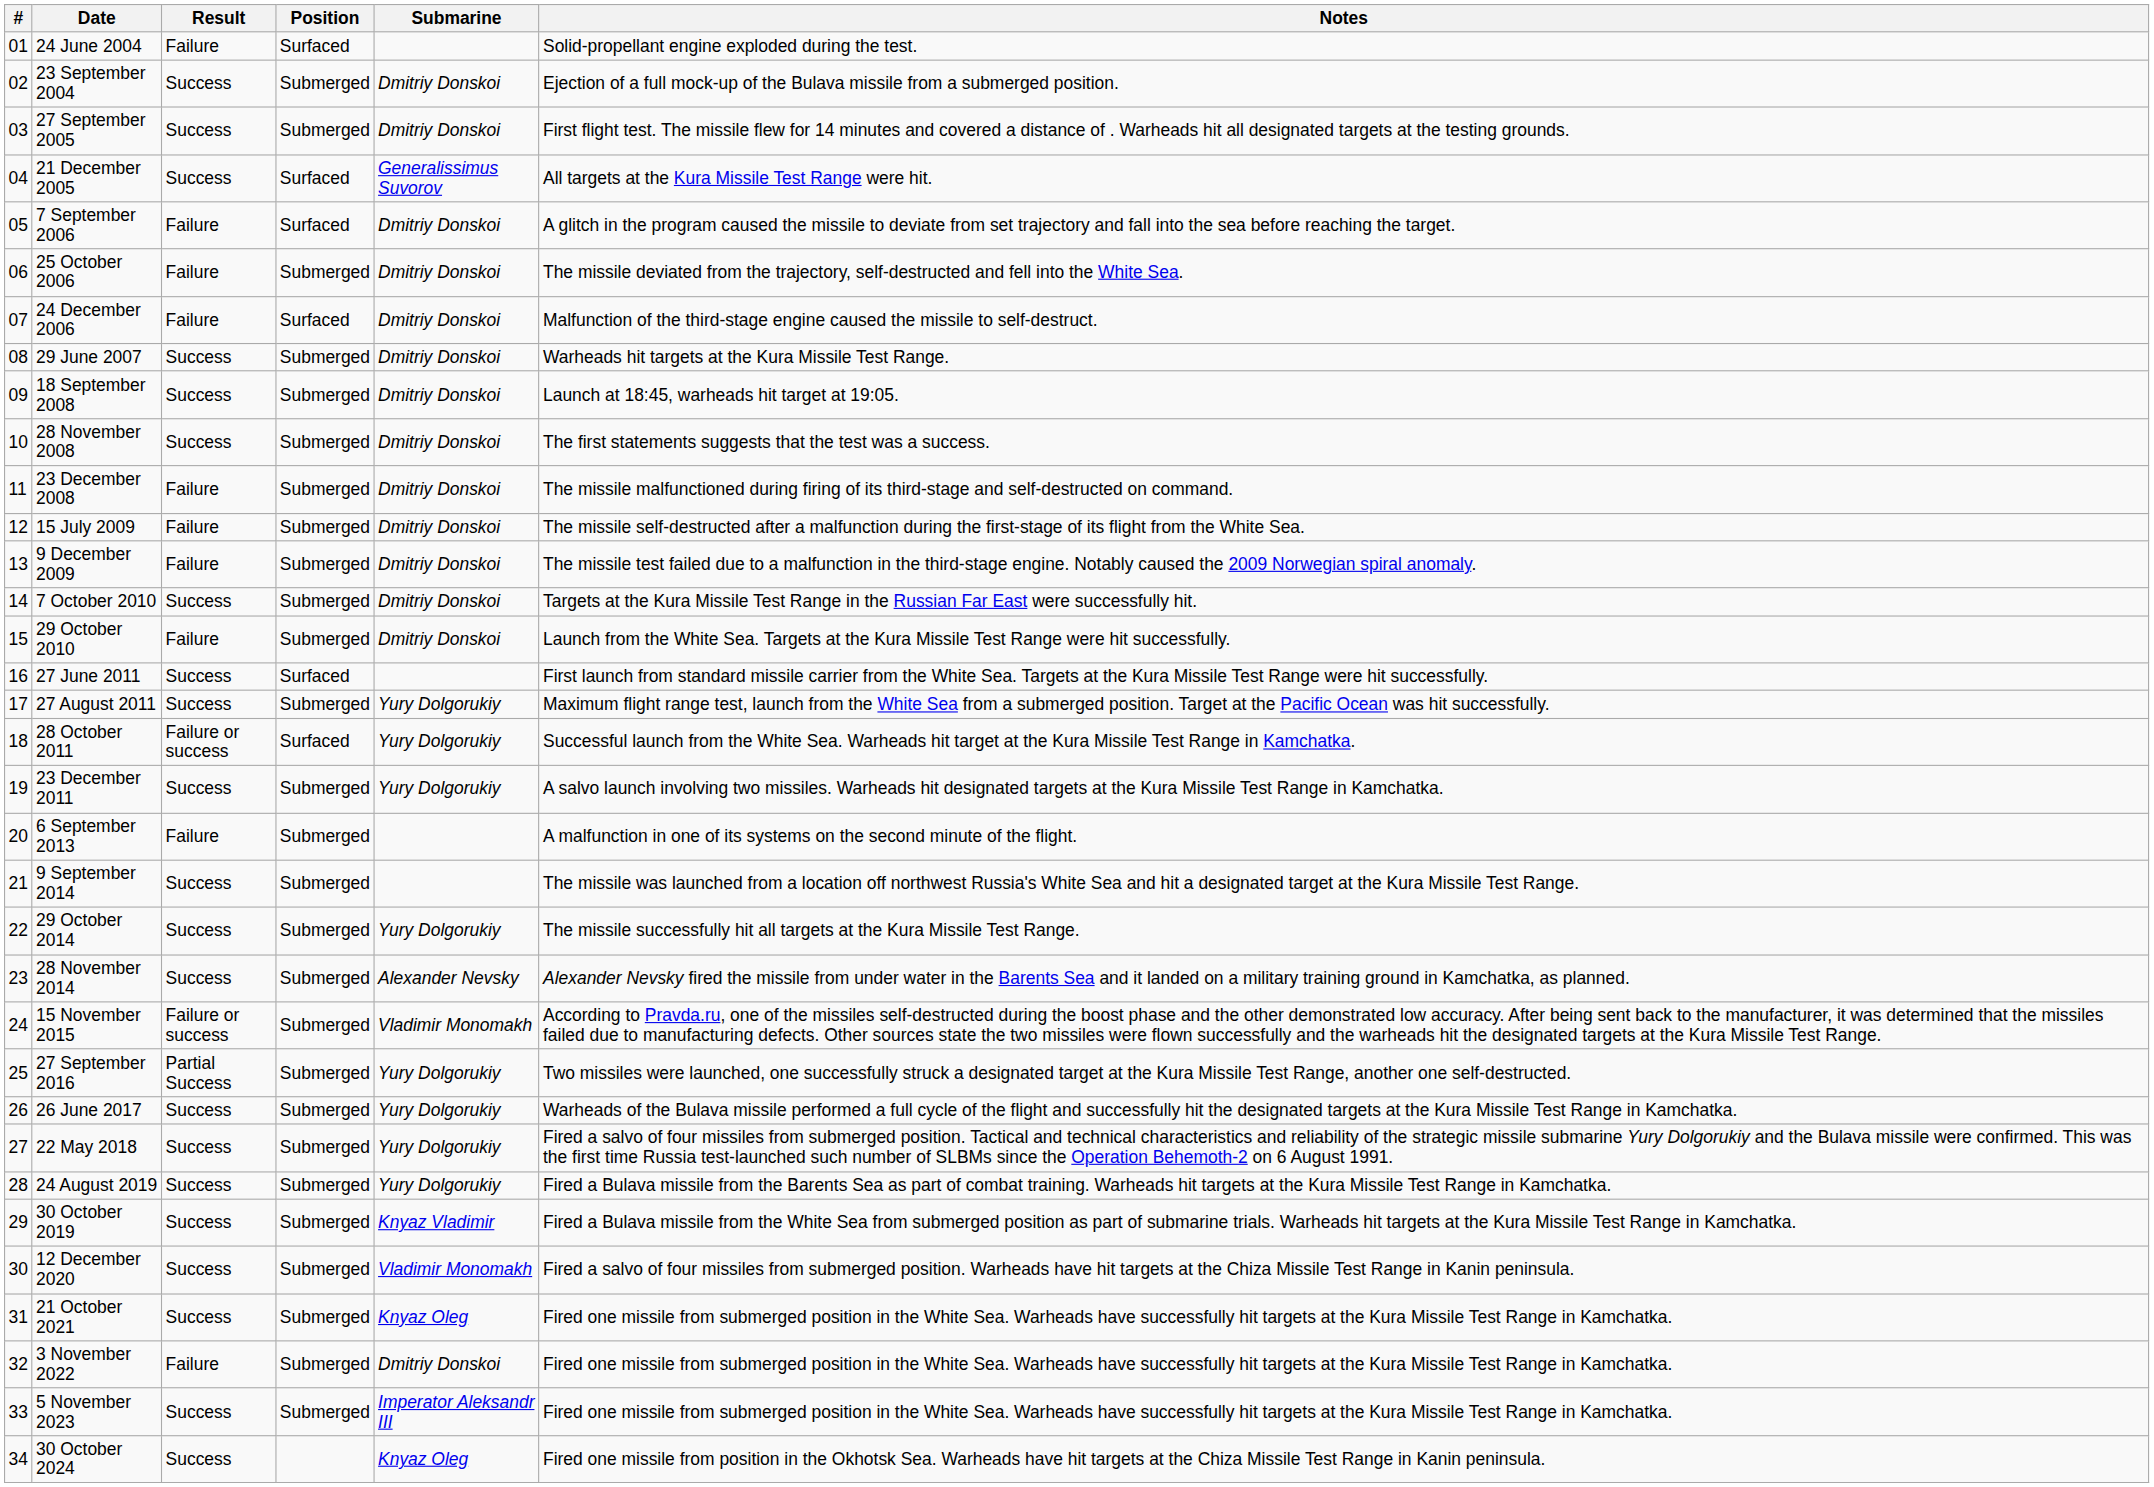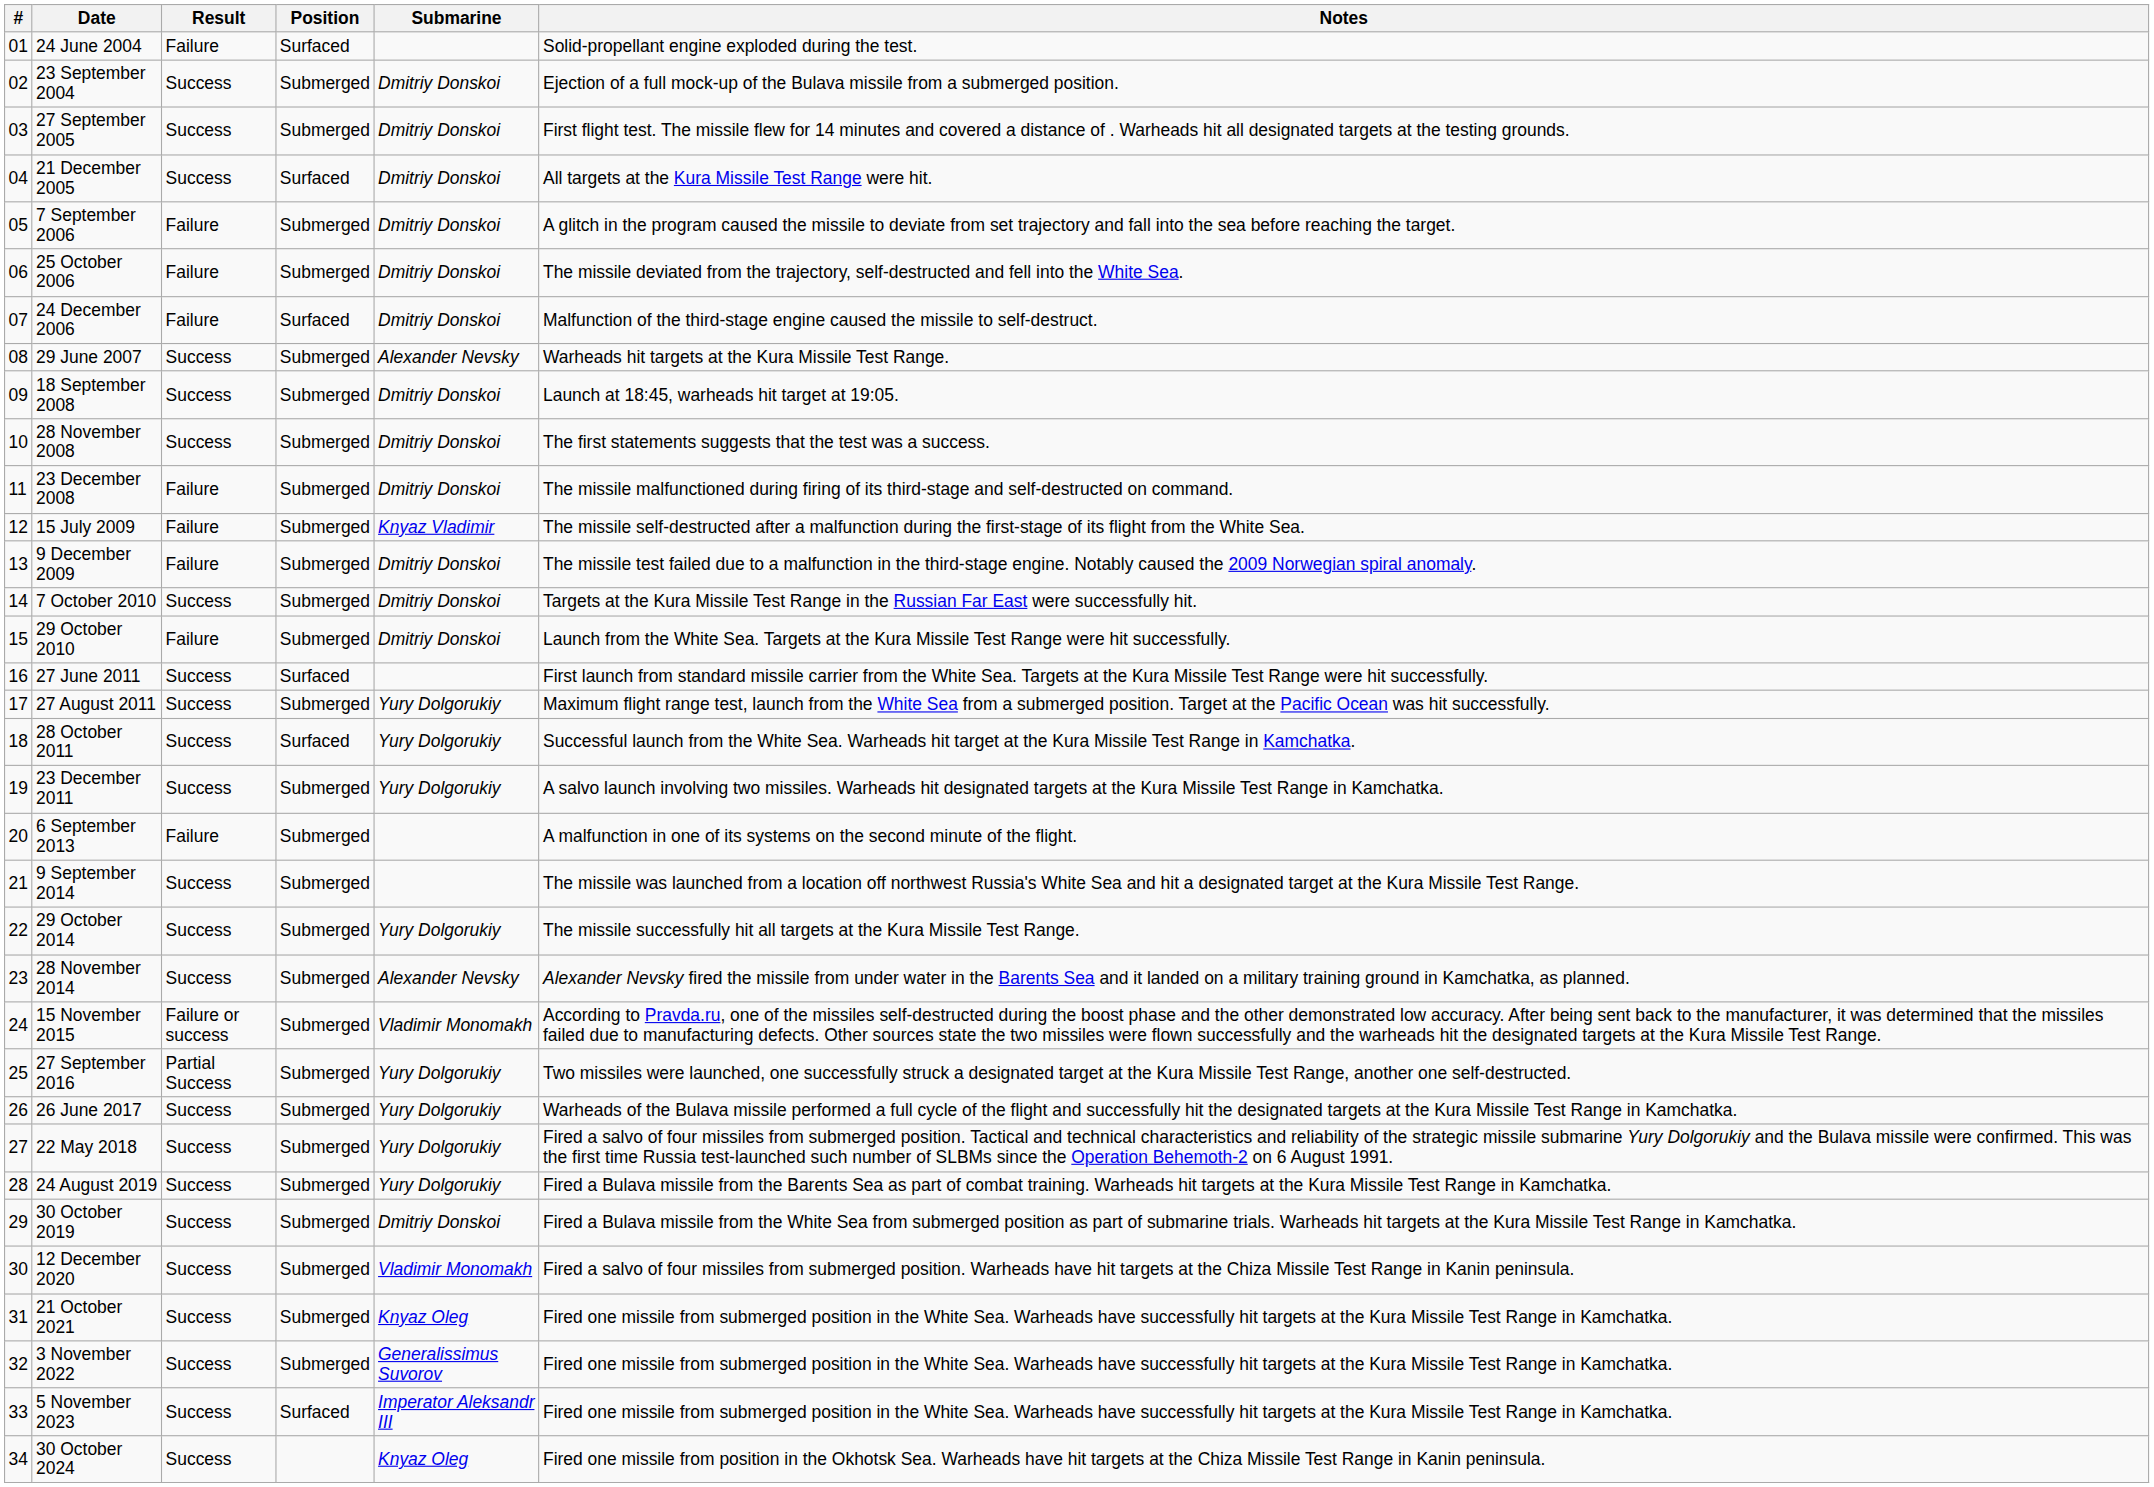21 December 2005 | Submarine: Generalissimus Suvorov -> Dmitriy Donskoi
7 September 2006 | Position: Surfaced -> Submerged
29 June 2007 | Submarine: Dmitriy Donskoi -> Alexander Nevsky
15 July 2009 | Submarine: Dmitriy Donskoi -> Knyaz Vladimir
28 October 2011 | Result: Failure or success -> Success
30 October 2019 | Submarine: Knyaz Vladimir -> Dmitriy Donskoi
3 November 2022 | Result: Failure -> Success
3 November 2022 | Submarine: Dmitriy Donskoi -> Generalissimus Suvorov
5 November 2023 | Position: Submerged -> Surfaced
